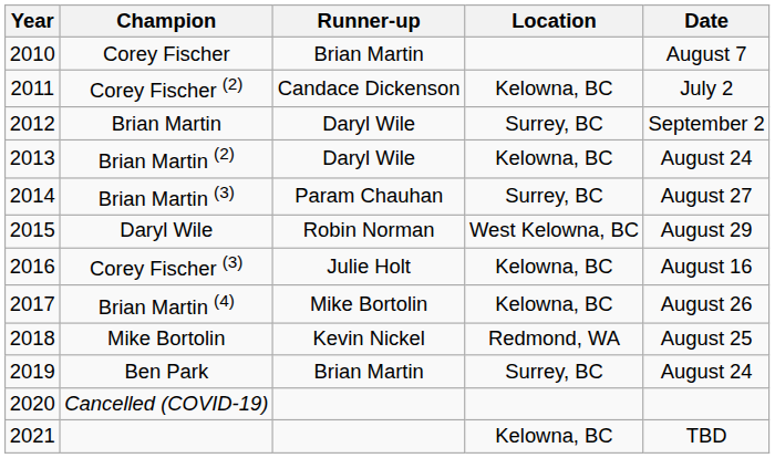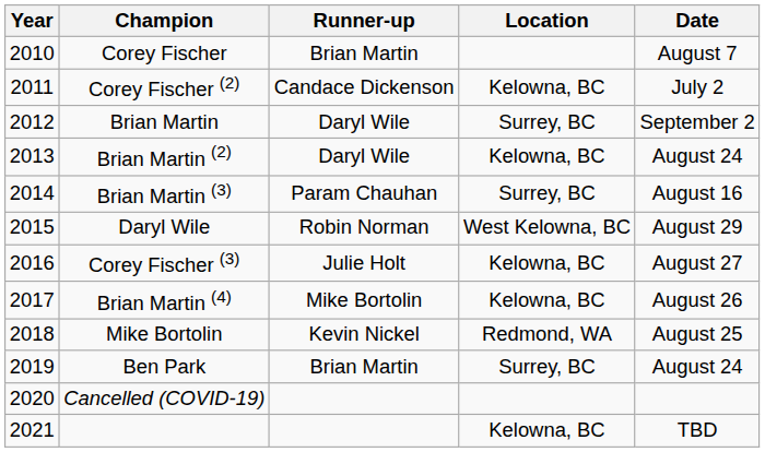Brian Martin (3) | Date: August 27 -> August 16
Corey Fischer (3) | Date: August 16 -> August 27
